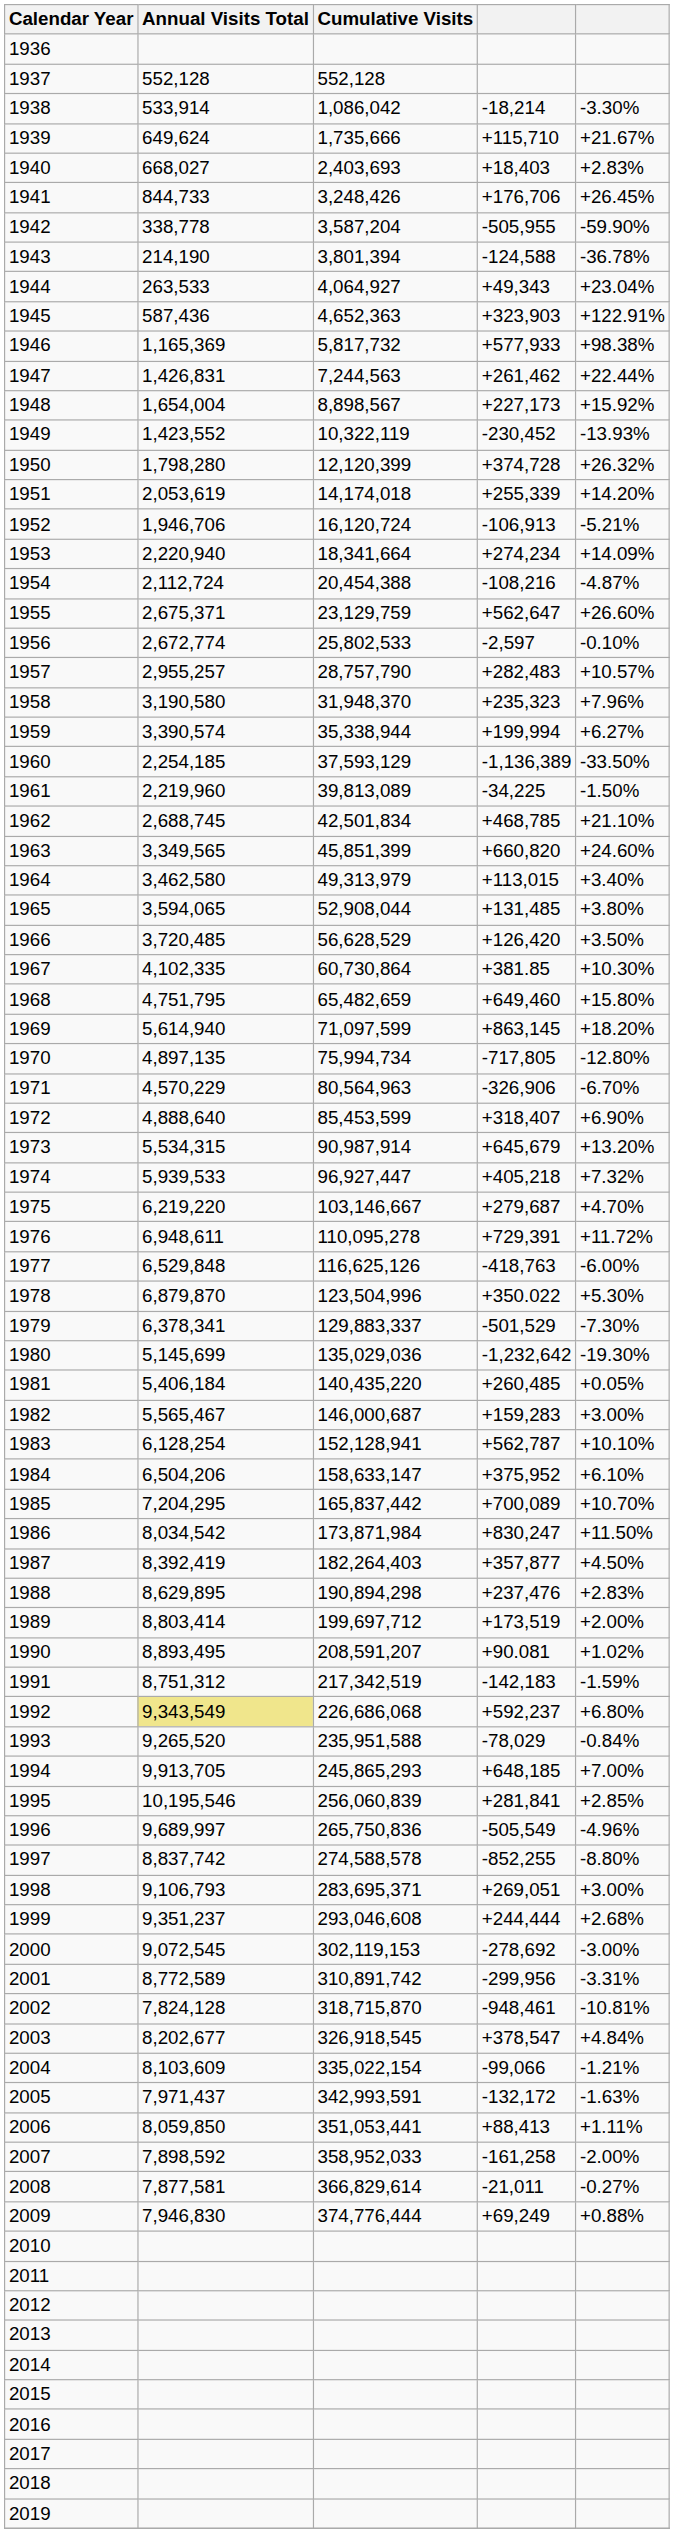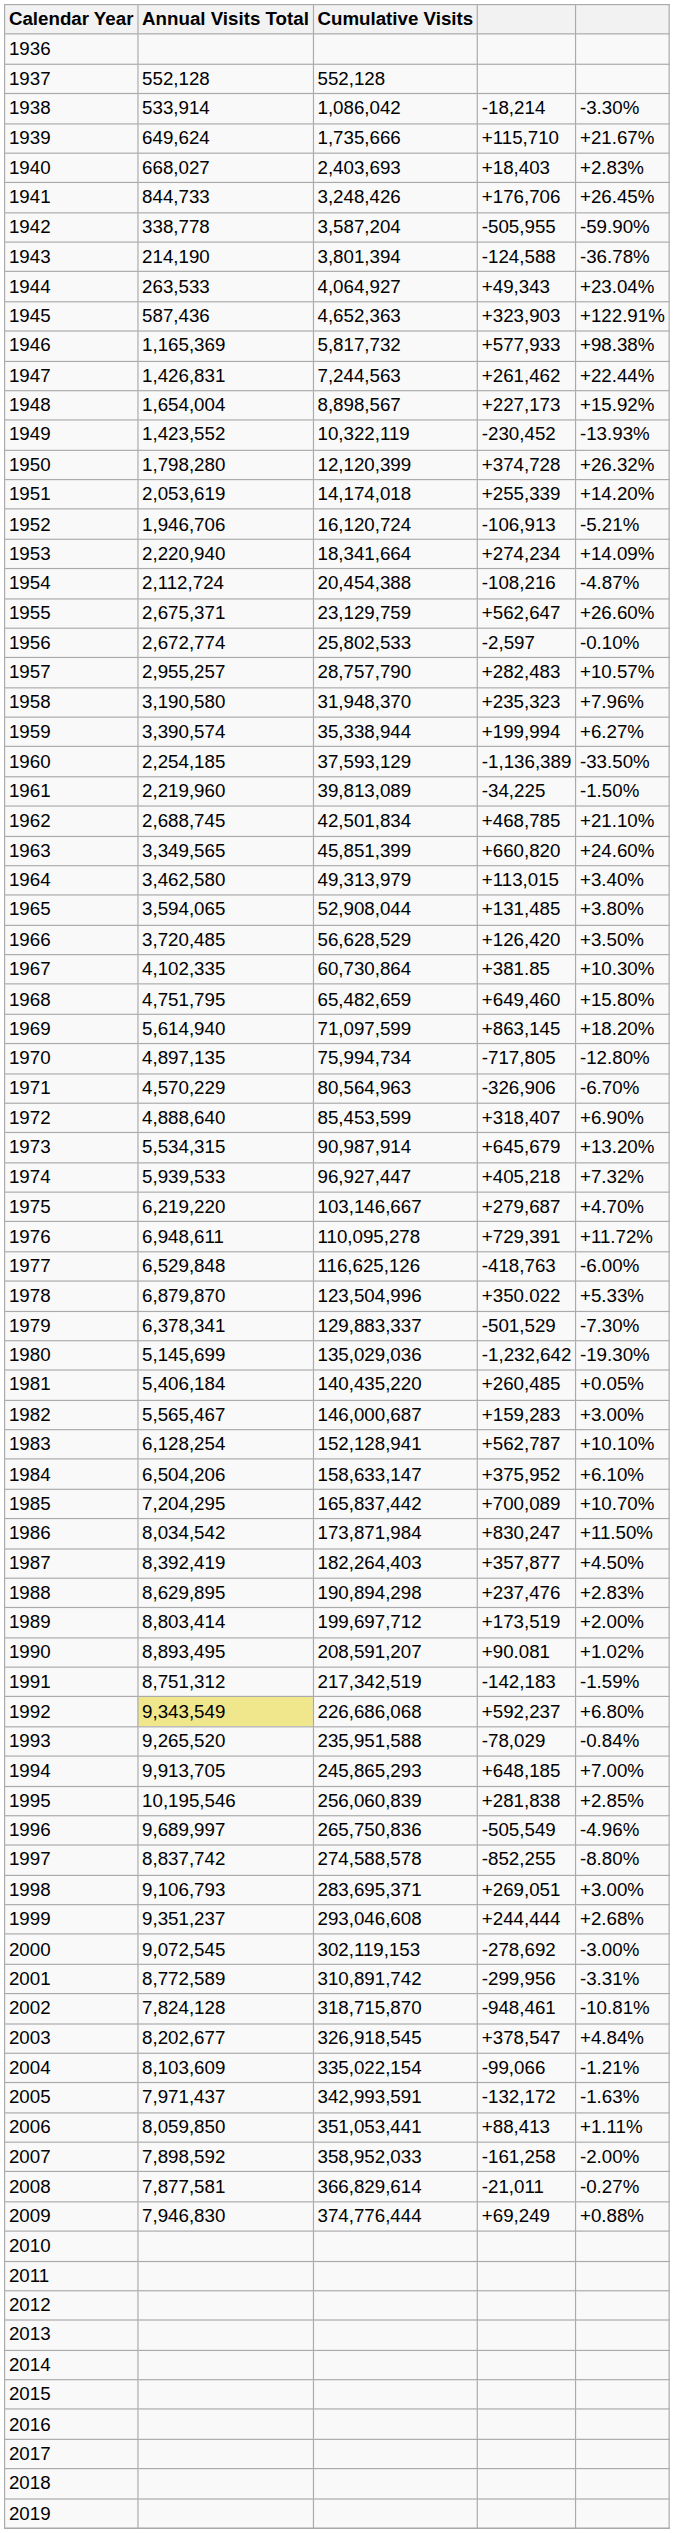1978 | column 5: +5.30% -> +5.33%
1995 | column 4: +281,841 -> +281,838
